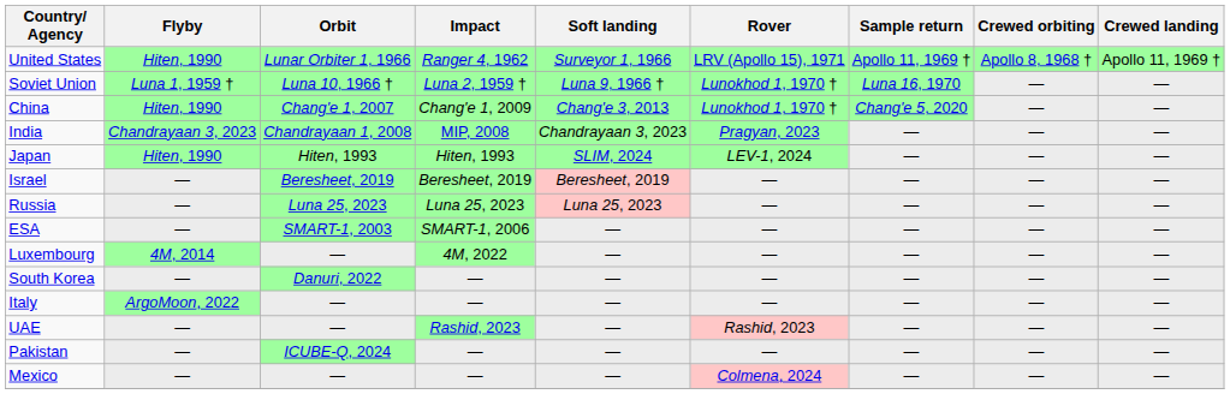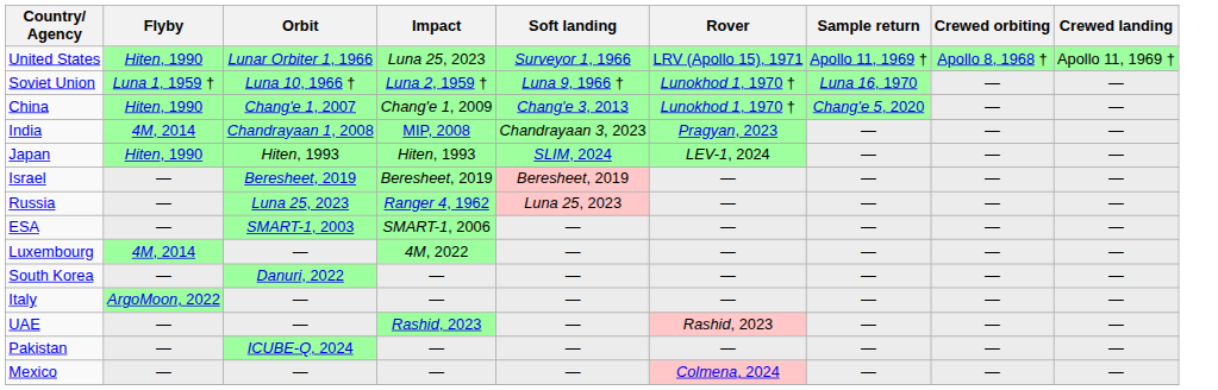United States | Impact: Ranger 4, 1962 -> Luna 25, 2023
India | Flyby: Chandrayaan 3, 2023 -> 4M, 2014
Russia | Impact: Luna 25, 2023 -> Ranger 4, 1962
